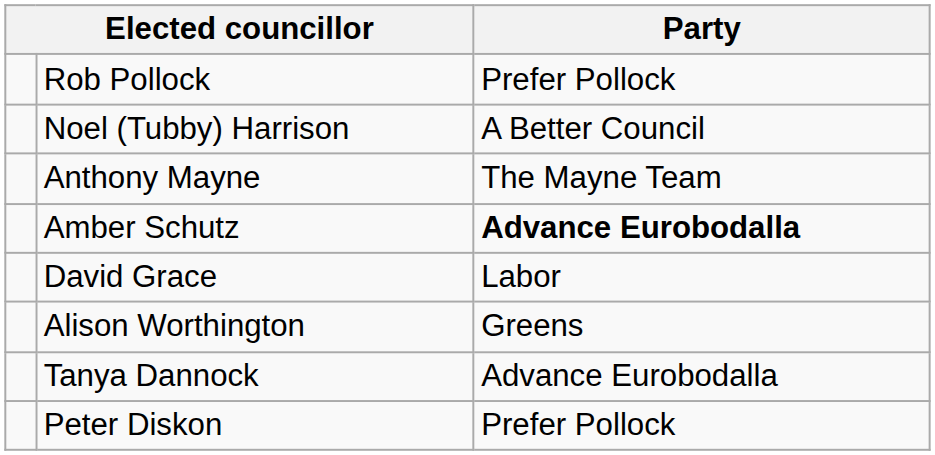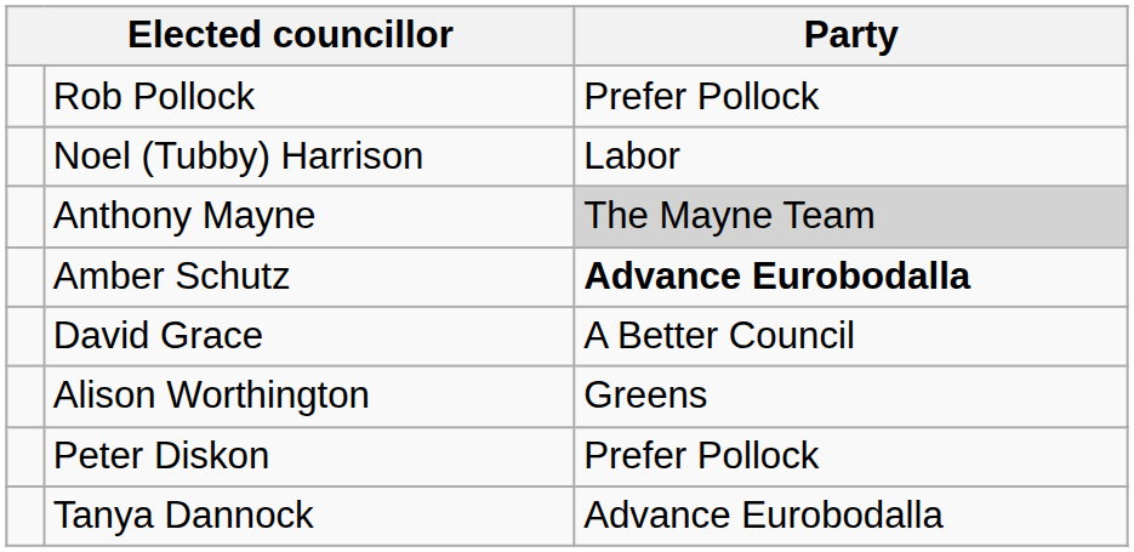Noel (Tubby) Harrison | Party: A Better Council -> Labor
Anthony Mayne | Party: no background -> lightgrey background
David Grace | Party: Labor -> A Better Council
rows swapped: Peter Diskon <-> Tanya Dannock
